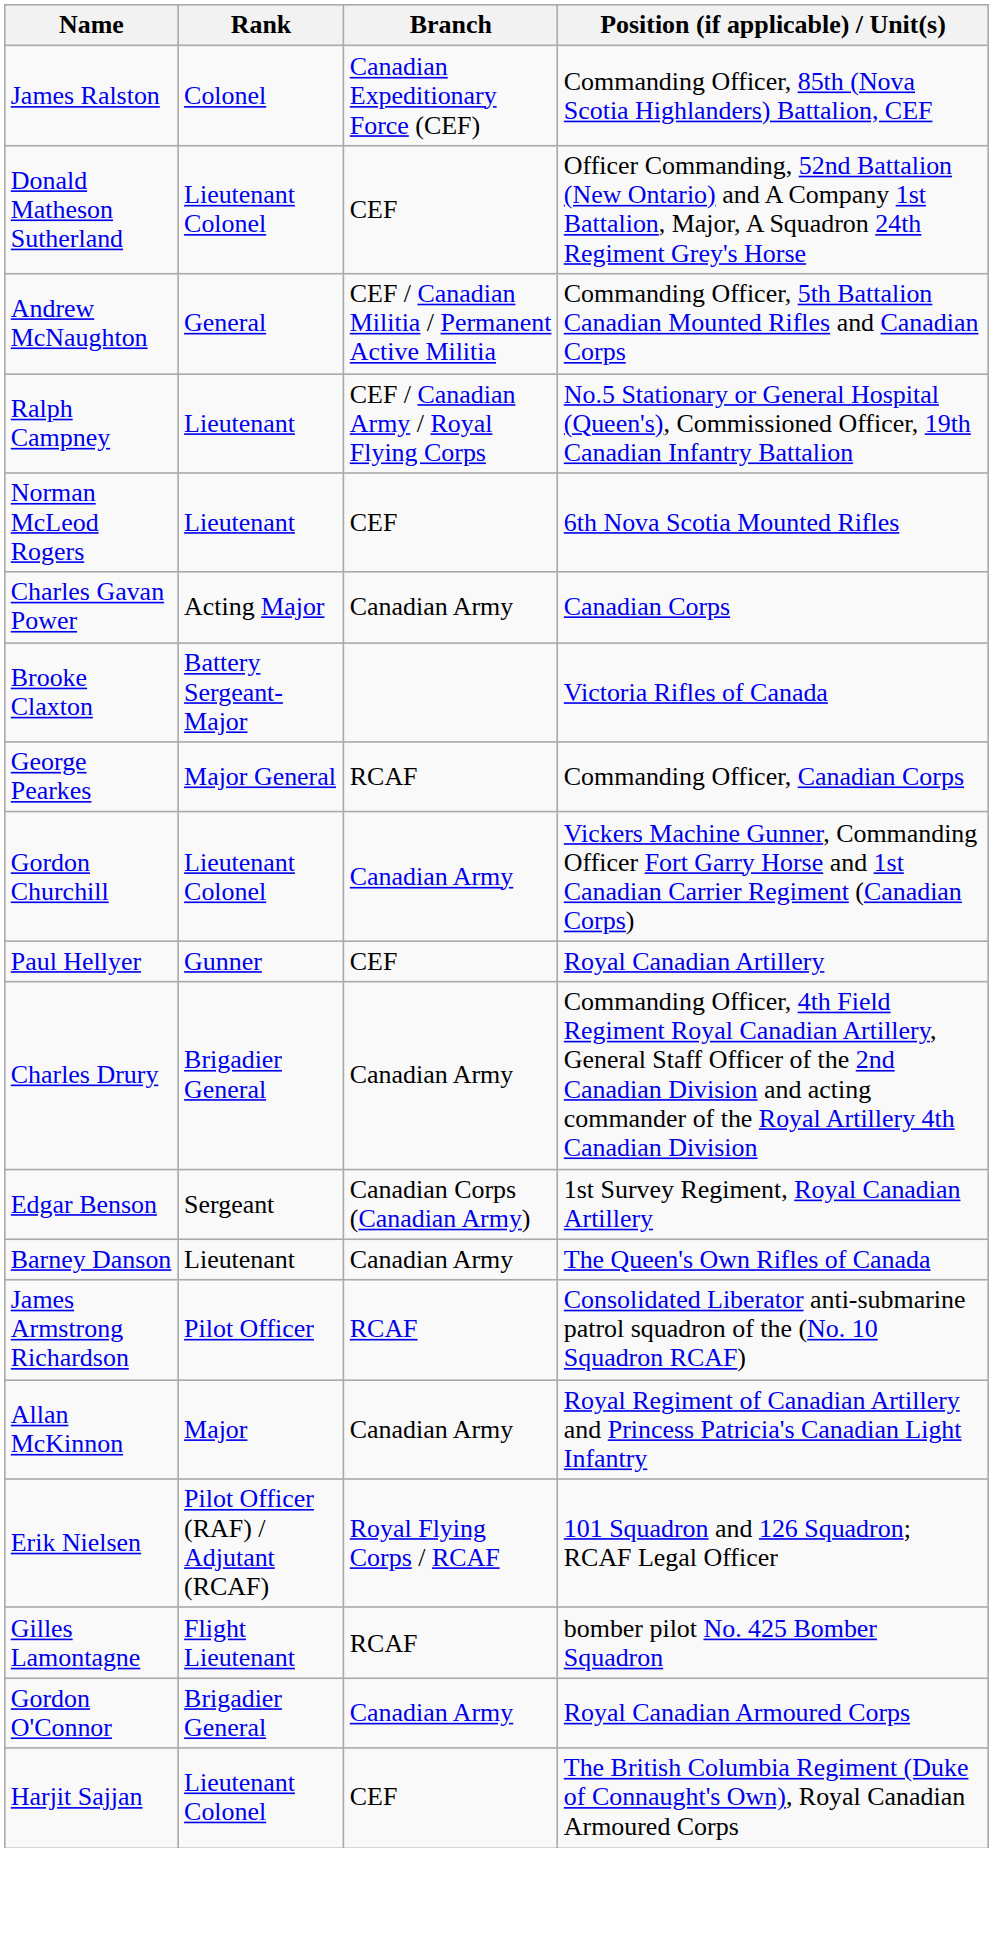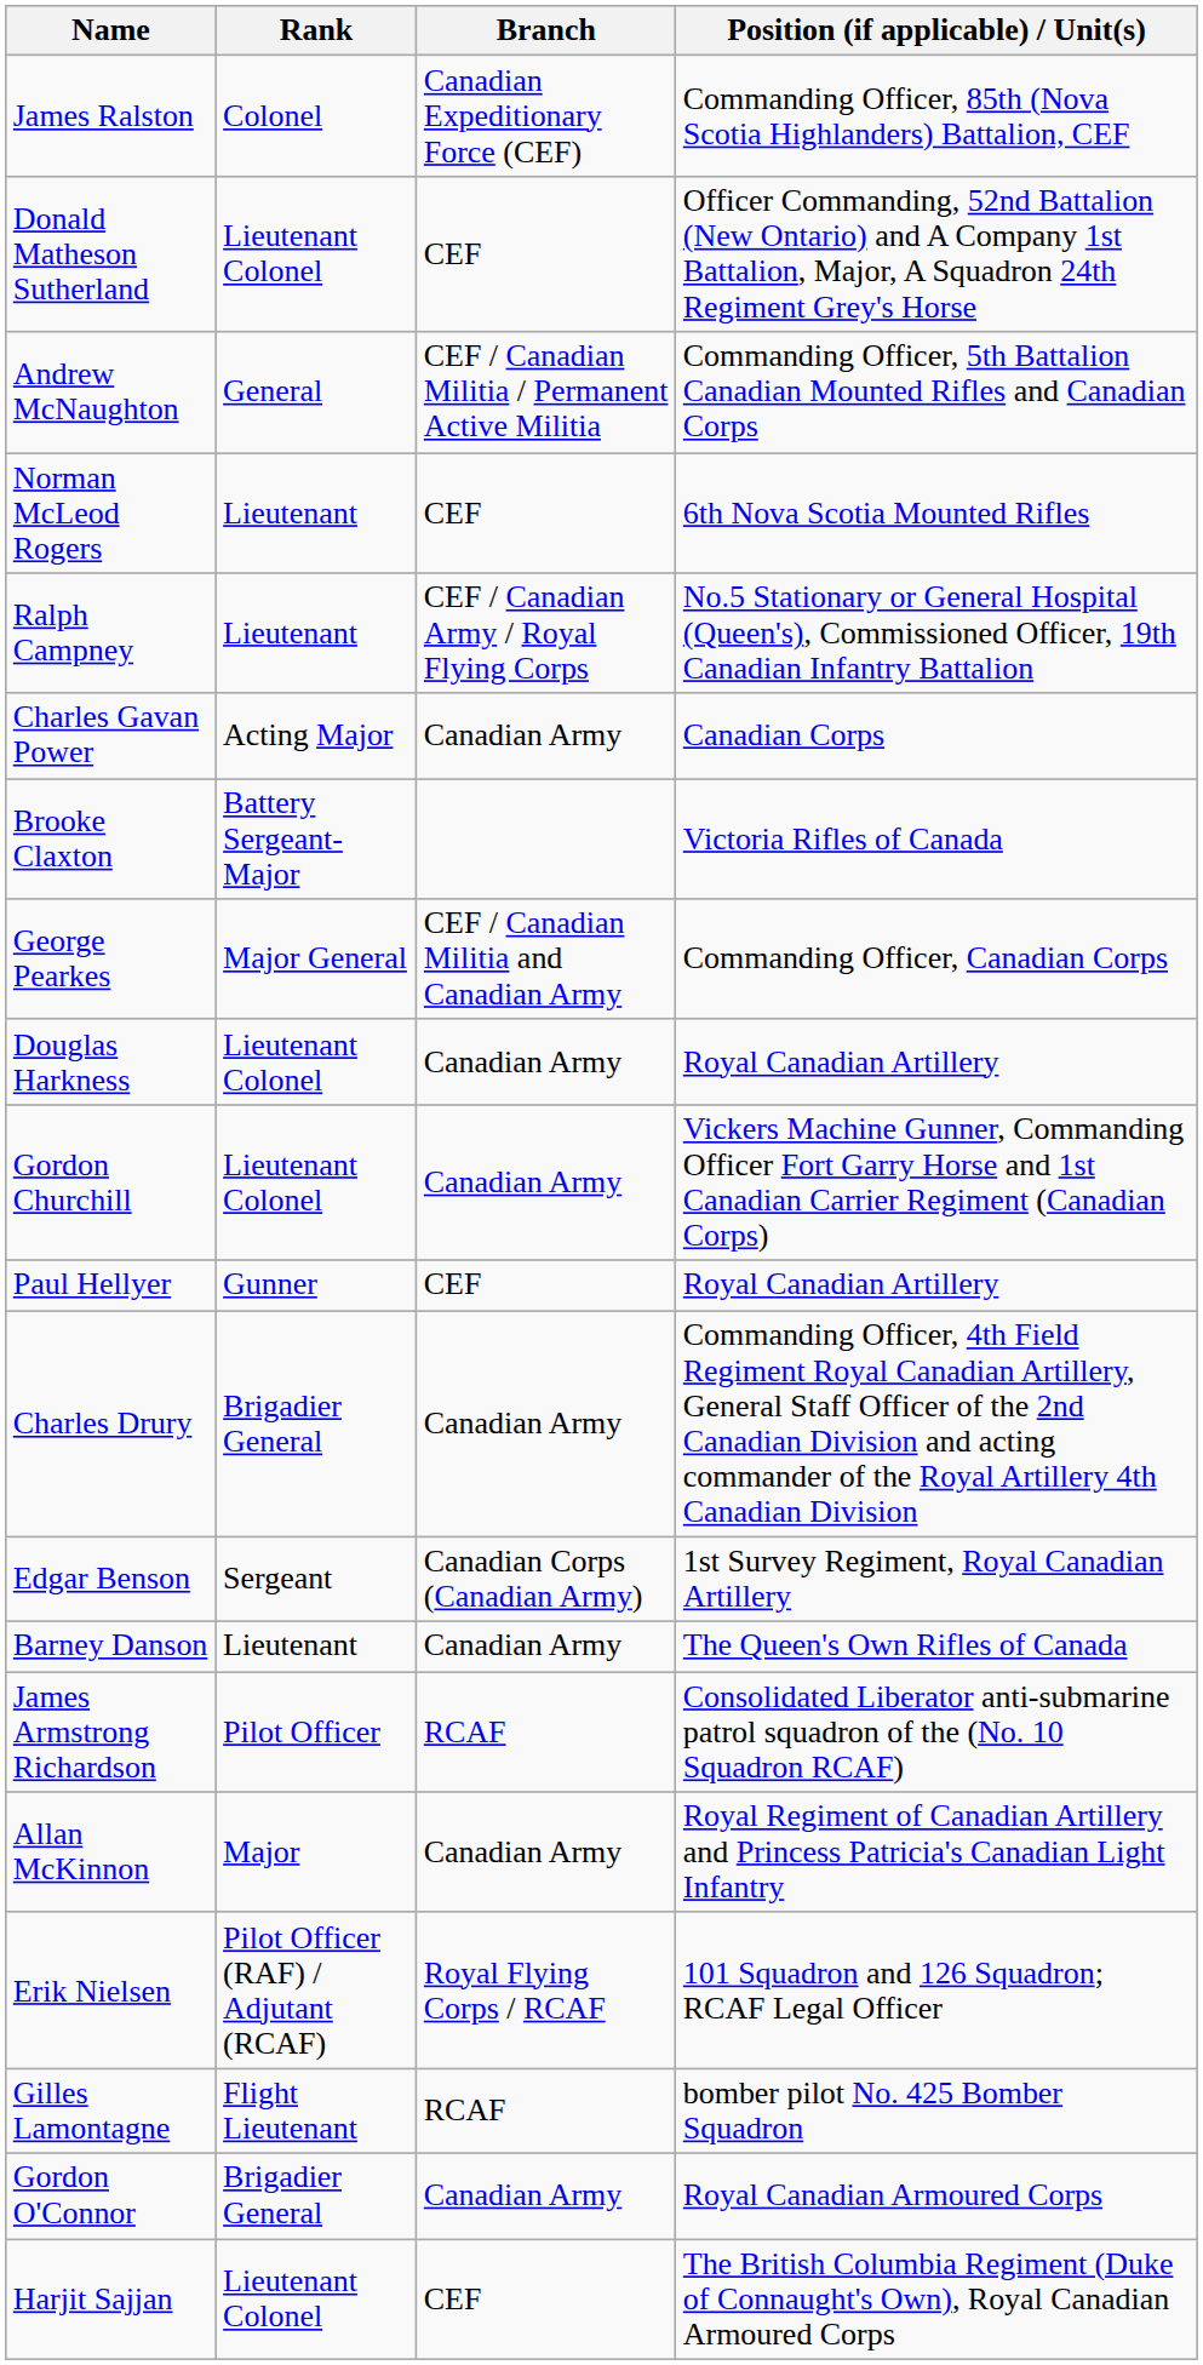rows swapped: Ralph Campney <-> Norman McLeod Rogers
George Pearkes | Branch: RCAF -> CEF / Canadian Militia and Canadian Army
+ row: Douglas Harkness | Lieutenant Colonel | Canadian Army | Royal Canadian Artillery
